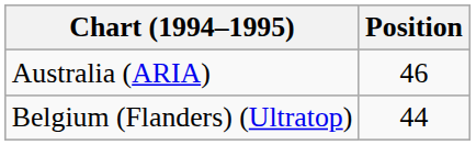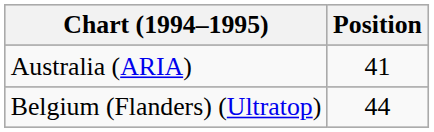Australia (ARIA) | Position: 46 -> 41
